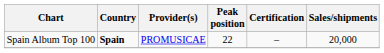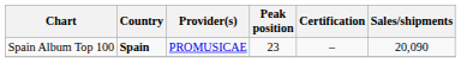Spain Album Top 100 | Peak position: 22 -> 23
Spain Album Top 100 | Sales/shipments: 20,000 -> 20,090
